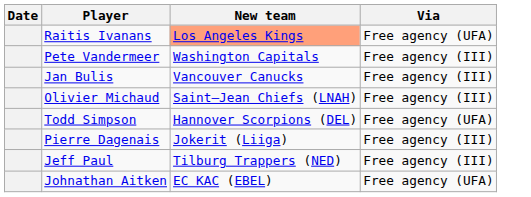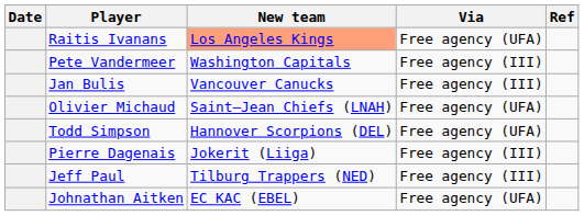+ column: Ref
Olivier Michaud | Via: Free agency (III) -> Free agency (UFA)
